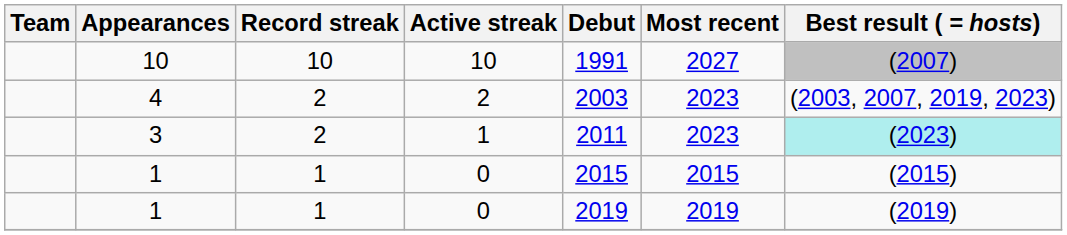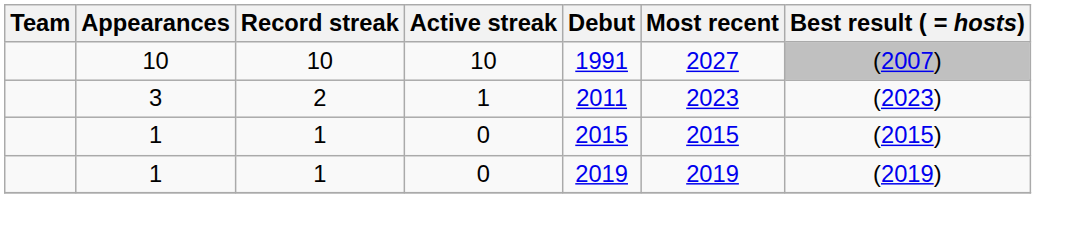- row: 4 | 2 | 2 | 2003 | 2023 | (2003, 2007, 2019, 2023)
3 | Best result ( = hosts): paleturquoise background -> no background
